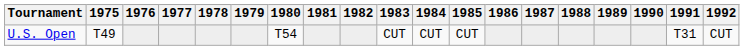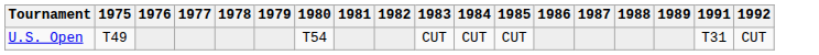- column: 1990
